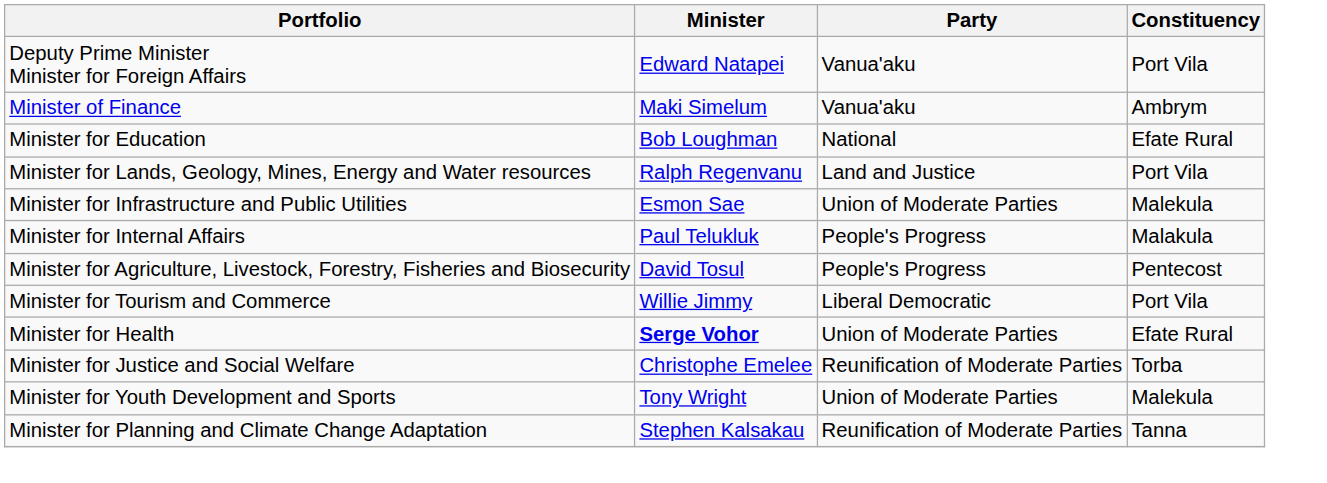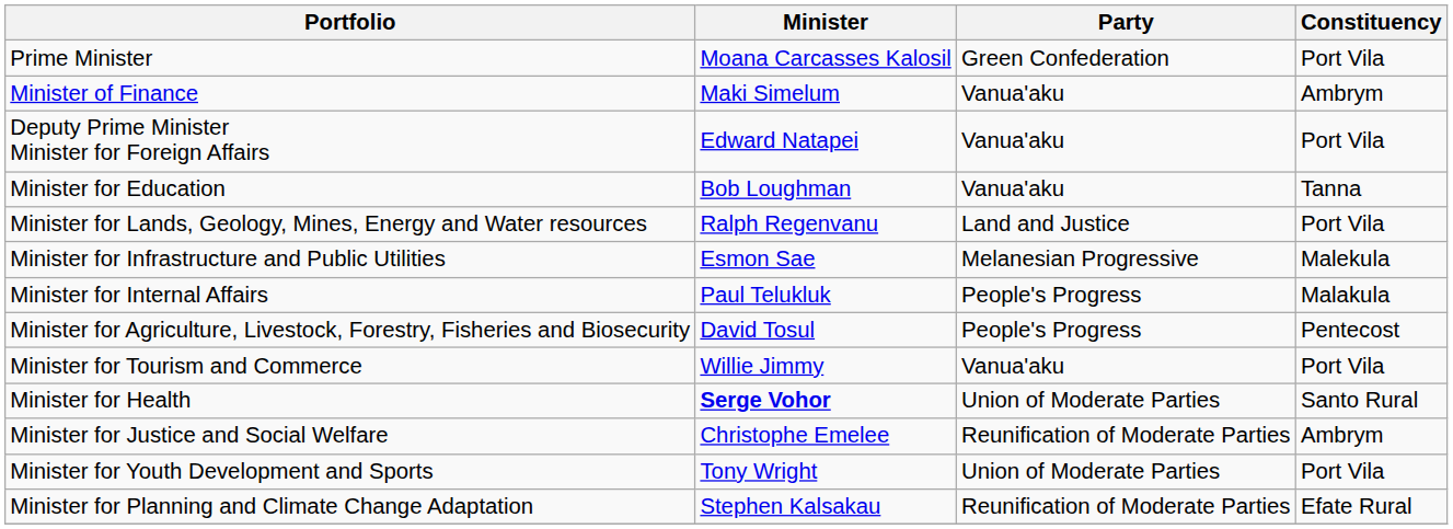+ row: Prime Minister | Moana Carcasses Kalosil | Green Confederation | Port Vila
rows swapped: Deputy Prime Minister Minister for Foreign Affairs <-> Minister of Finance
Minister for Education | Party: National -> Vanua'aku
Minister for Education | Constituency: Efate Rural -> Tanna
Minister for Infrastructure and Public Utilities | Party: Union of Moderate Parties -> Melanesian Progressive
Minister for Tourism and Commerce | Party: Liberal Democratic -> Vanua'aku
Minister for Health | Constituency: Efate Rural -> Santo Rural
Minister for Justice and Social Welfare | Constituency: Torba -> Ambrym
Minister for Youth Development and Sports | Constituency: Malekula -> Port Vila
Minister for Planning and Climate Change Adaptation | Constituency: Tanna -> Efate Rural
